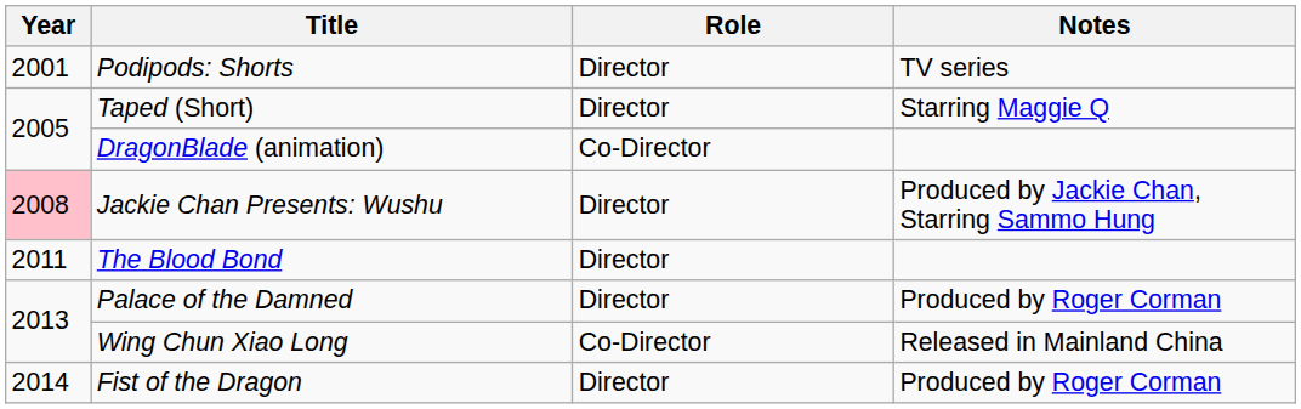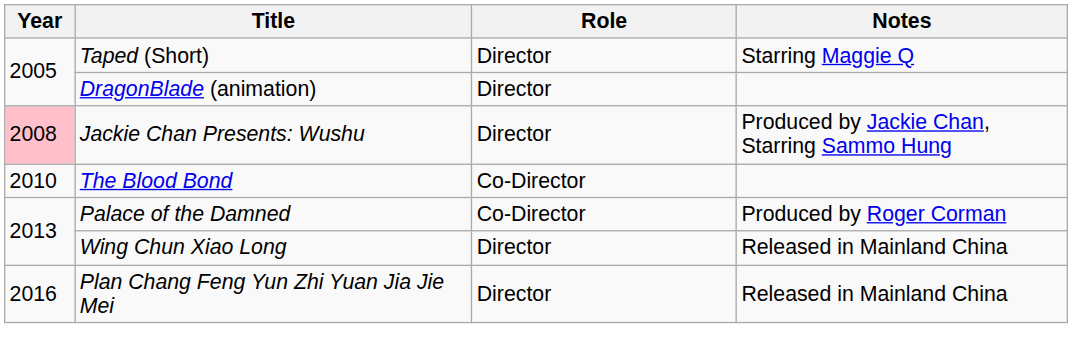- row: 2001 | Podipods: Shorts | Director | TV series
DragonBlade (animation) | Role: Co-Director -> Director
The Blood Bond | Year: 2011 -> 2010
The Blood Bond | Role: Director -> Co-Director
Palace of the Damned | Role: Director -> Co-Director
Wing Chun Xiao Long | Role: Co-Director -> Director
- row: 2014 | Fist of the Dragon | Director | Produced by Roger Corman
+ row: 2016 | Plan Chang Feng Yun Zhi Yuan Jia Jie Mei | Director | Released in Mainland China
